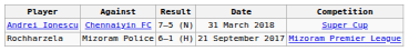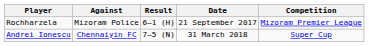rows swapped: Rochharzela <-> Andrei Ionescu
